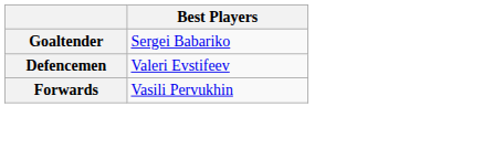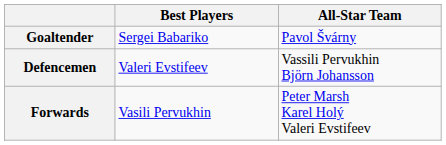+ column: All-Star Team | Pavol Švárny | Vassili Pervukhin Björn Johansson | Peter Marsh Karel Holý Valeri Evstifeev
